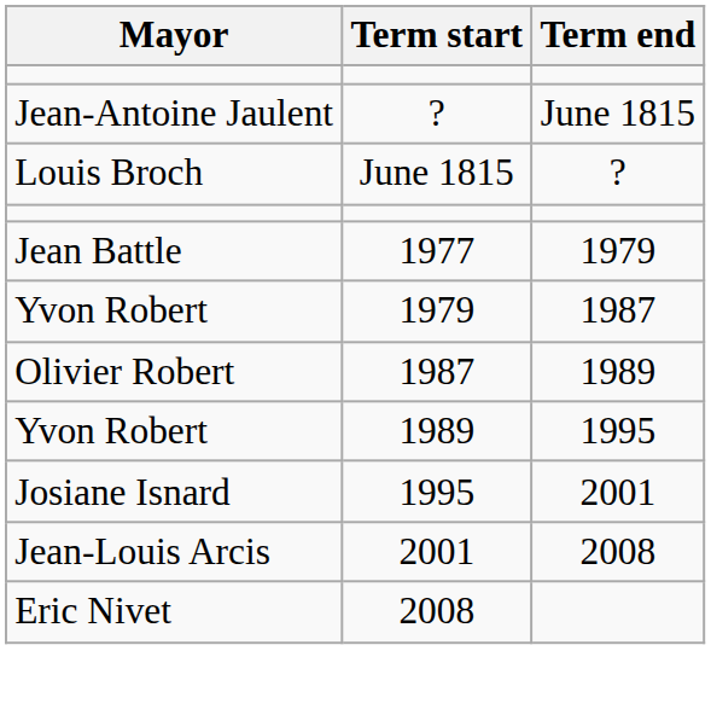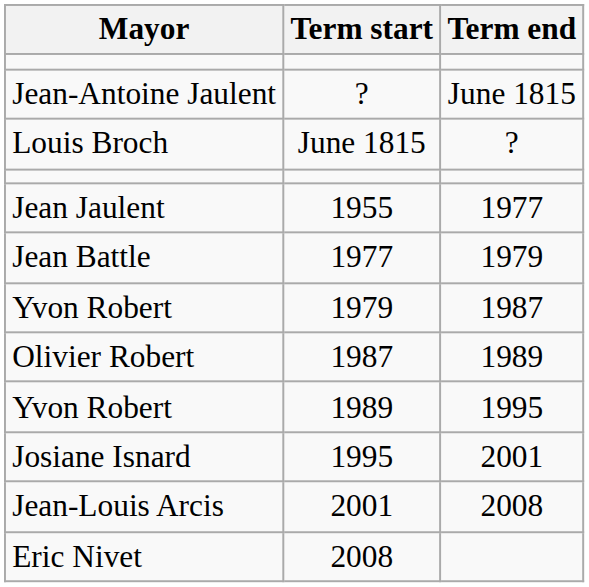+ row: Jean Jaulent | 1955 | 1977
